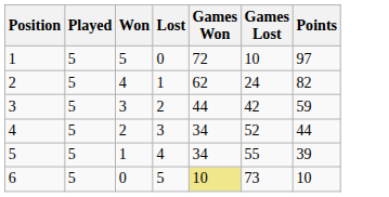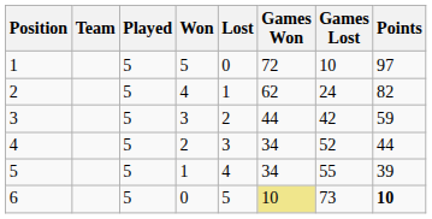+ column: Team
6 | Points: normal -> bold
